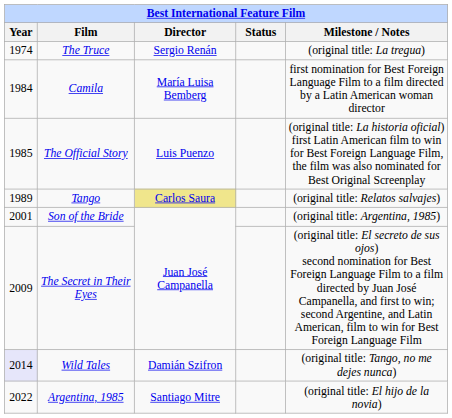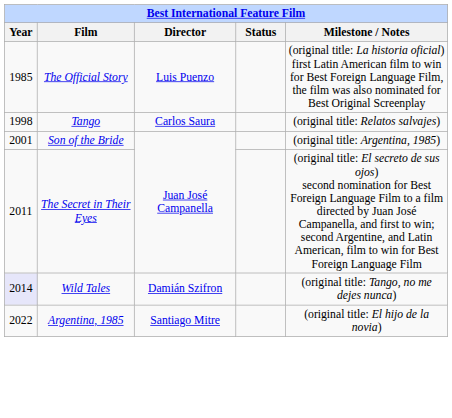- row: 1974 | The Truce | Sergio Renán | (original title: La tregua)
- row: 1984 | Camila | María Luisa Bemberg | first nomination for Best Foreign Language Film to a film directed by a Latin American woman director
Tango | Year: 1989 -> 1998
Tango | Director: khaki background -> no background
The Secret in Their Eyes | Year: 2009 -> 2011
